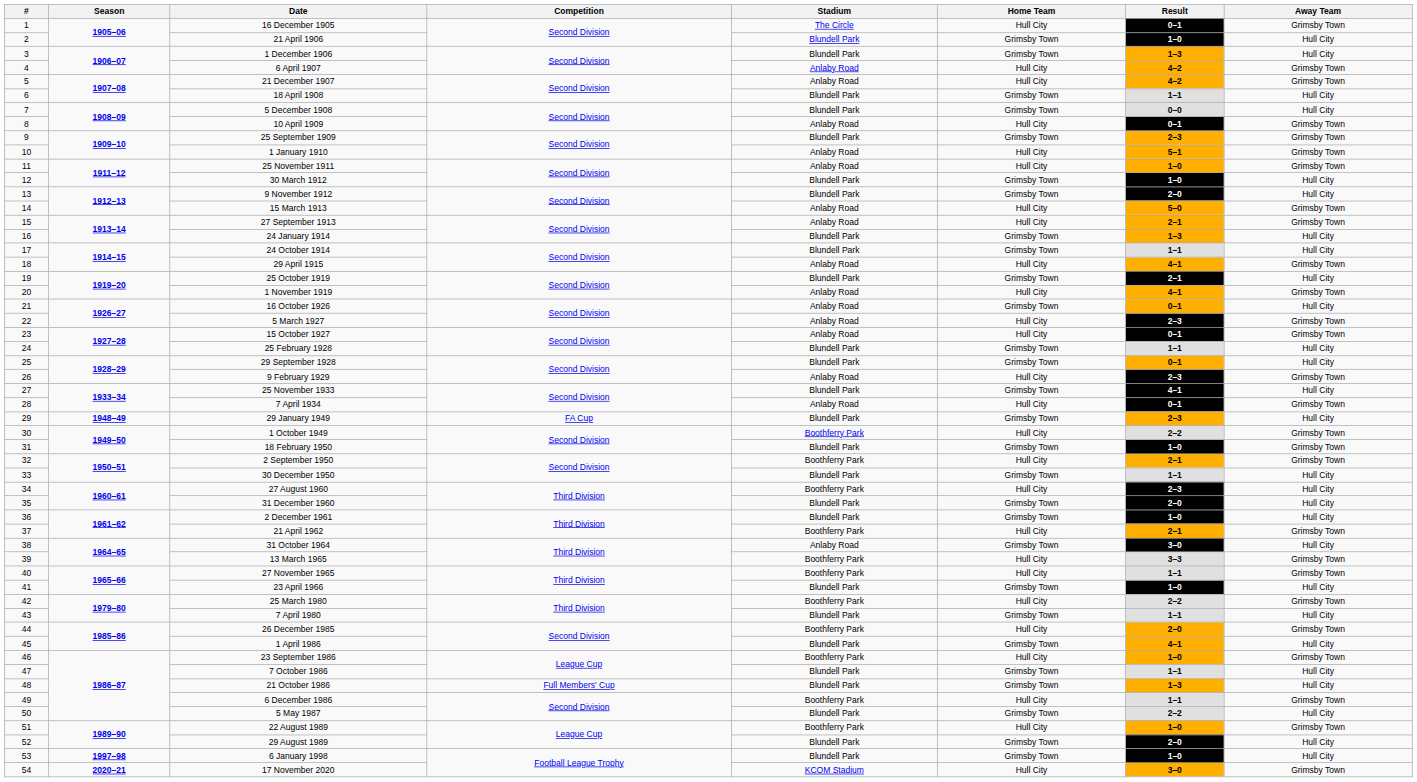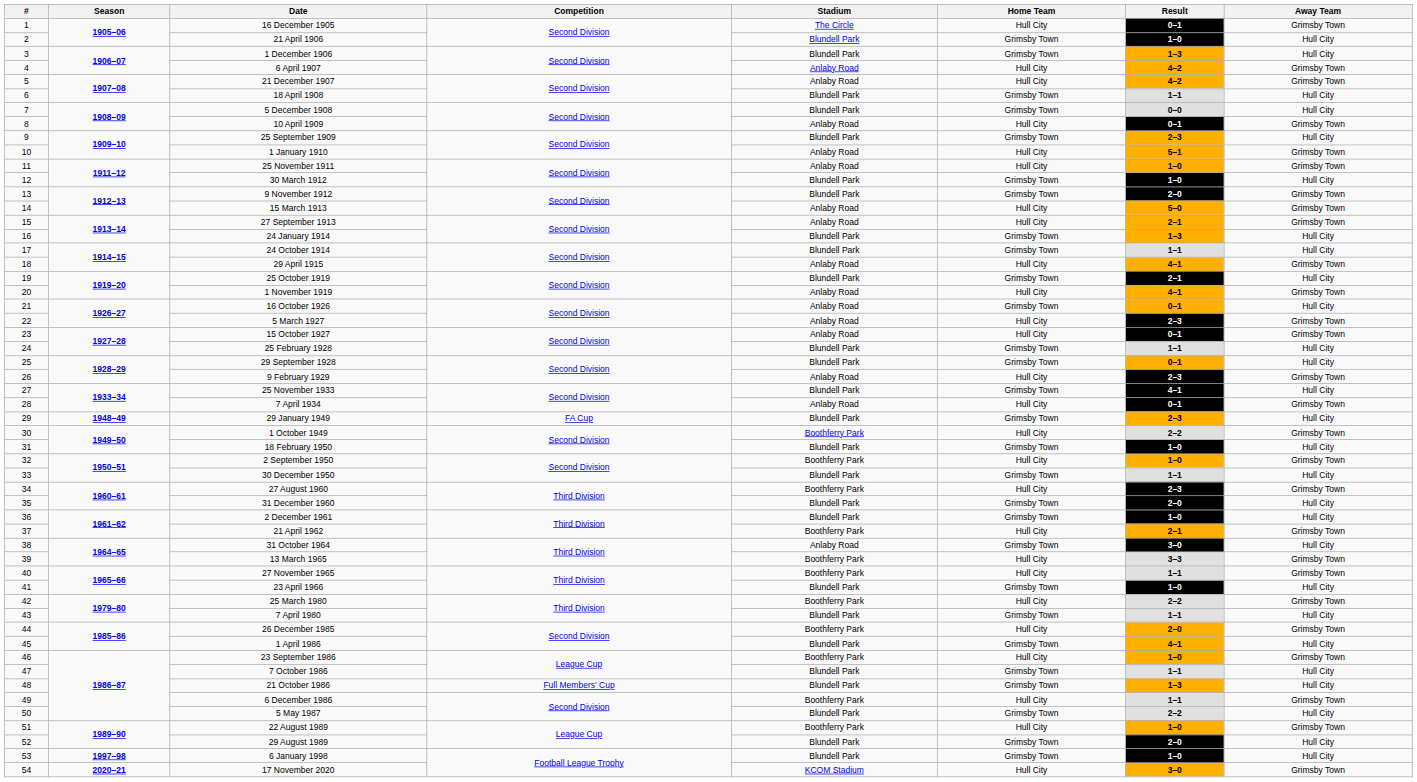25 September 1909 | Away Team: Grimsby Town -> Hull City
9 November 1912 | Away Team: Hull City -> Grimsby Town
18 February 1950 | Away Team: Grimsby Town -> Hull City
2 September 1950 | Result: 2–1 -> 1–0
27 August 1960 | Away Team: Hull City -> Grimsby Town
